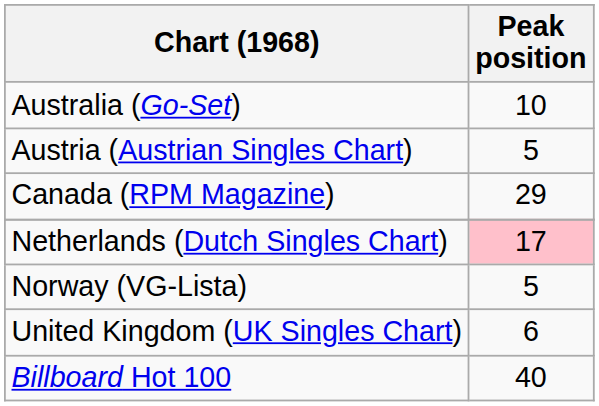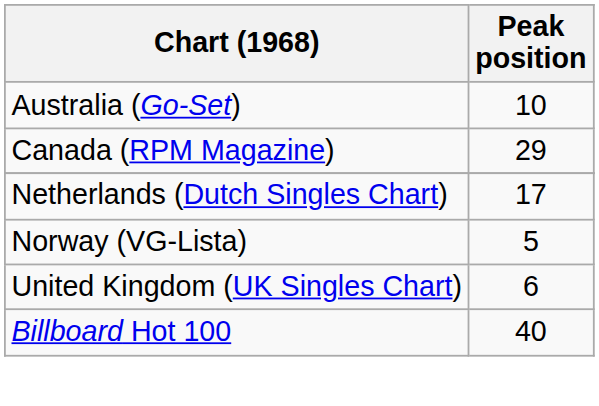- row: Austria (Austrian Singles Chart) | 5
Netherlands (Dutch Singles Chart) | Peak position: pink background -> no background
